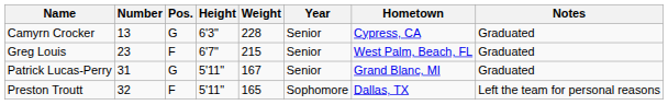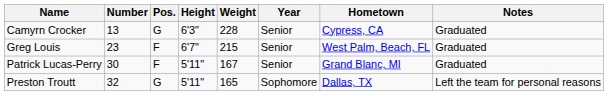Patrick Lucas-Perry | Number: 31 -> 30
Patrick Lucas-Perry | Pos.: G -> F
Preston Troutt | Pos.: F -> G
